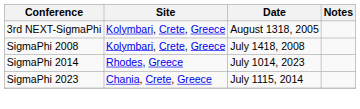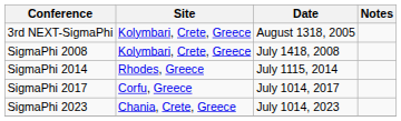SigmaPhi 2014 | Date: July 1014, 2023 -> July 1115, 2014
+ row: SigmaPhi 2017 | Corfu, Greece | July 1014, 2017
SigmaPhi 2023 | Date: July 1115, 2014 -> July 1014, 2023
